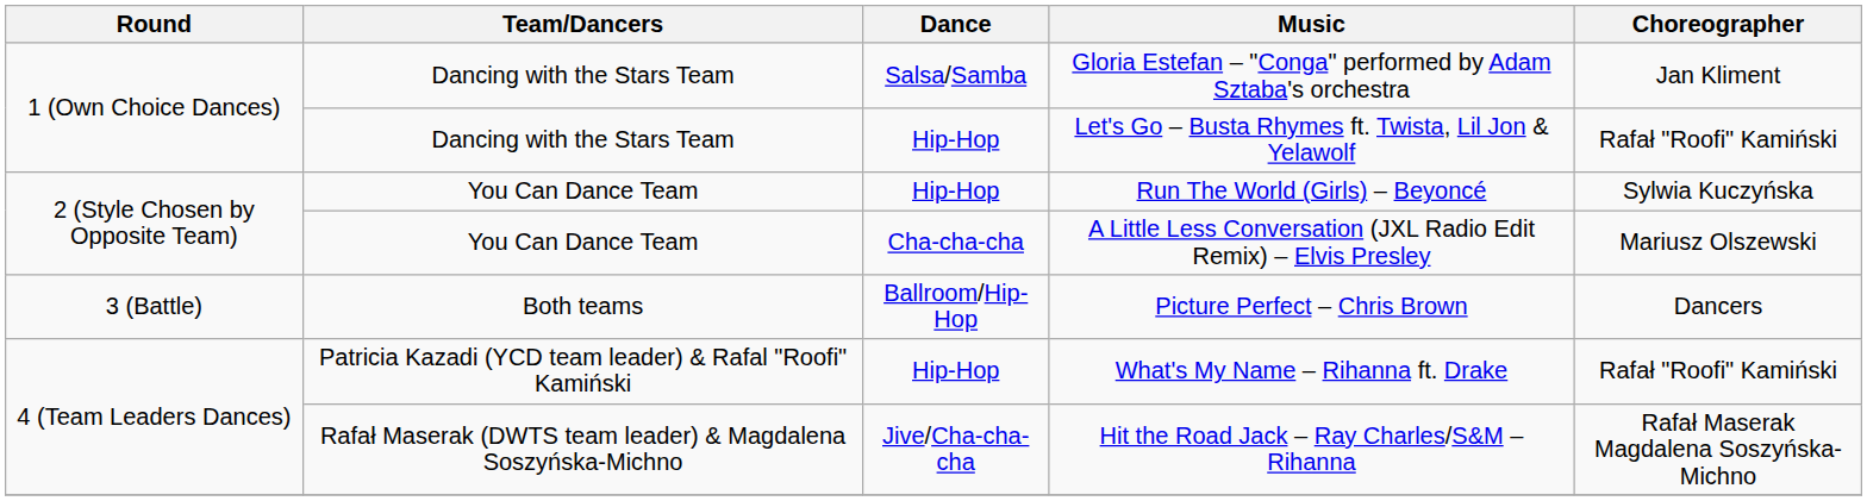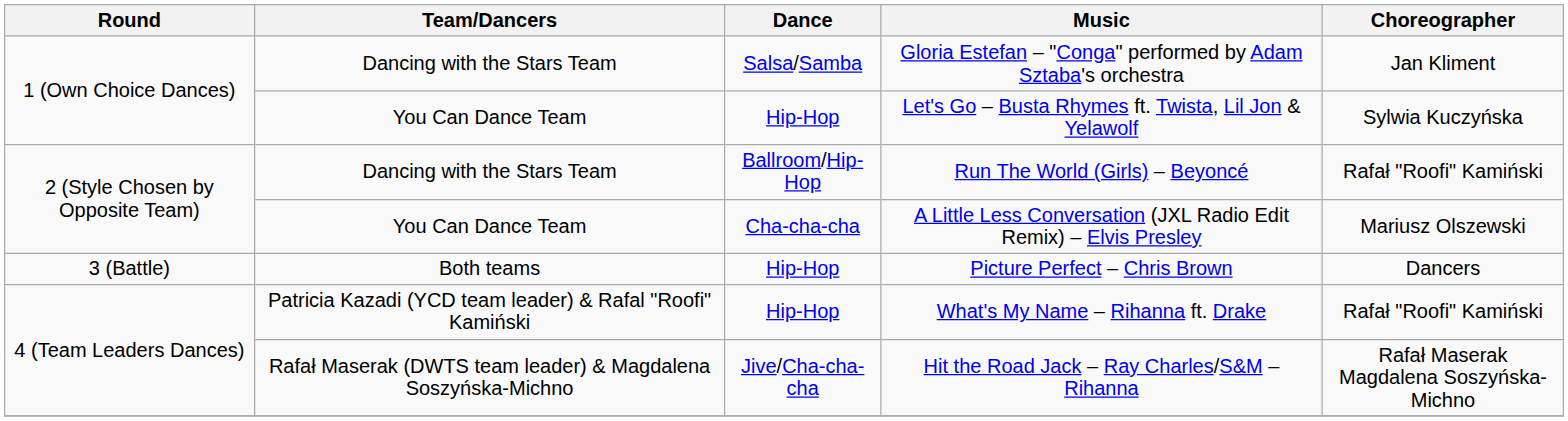Let's Go – Busta Rhymes ft. Twista, Lil Jon & Yelawolf | Team/Dancers: Dancing with the Stars Team -> You Can Dance Team
Let's Go – Busta Rhymes ft. Twista, Lil Jon & Yelawolf | Choreographer: Rafał "Roofi" Kamiński -> Sylwia Kuczyńska
Run The World (Girls) – Beyoncé | Team/Dancers: You Can Dance Team -> Dancing with the Stars Team
Run The World (Girls) – Beyoncé | Dance: Hip-Hop -> Ballroom/Hip-Hop
Run The World (Girls) – Beyoncé | Choreographer: Sylwia Kuczyńska -> Rafał "Roofi" Kamiński
Picture Perfect – Chris Brown | Dance: Ballroom/Hip-Hop -> Hip-Hop
